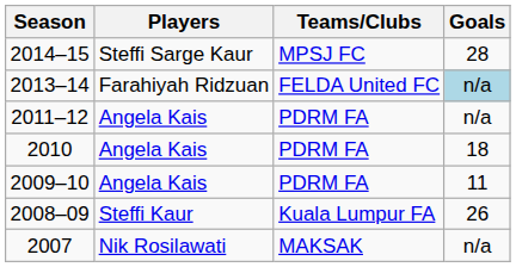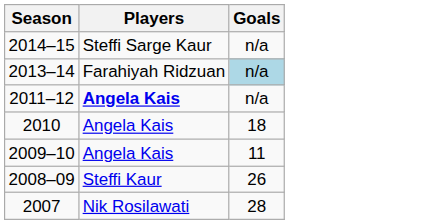- column: Teams/Clubs | MPSJ FC | FELDA United FC | PDRM FA | PDRM FA | PDRM FA | Kuala Lumpur FA | MAKSAK
2014–15 | Goals: 28 -> n/a
2011–12 | Players: normal -> bold
2007 | Goals: n/a -> 28
